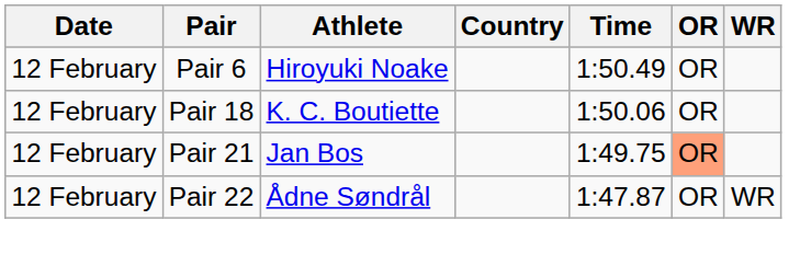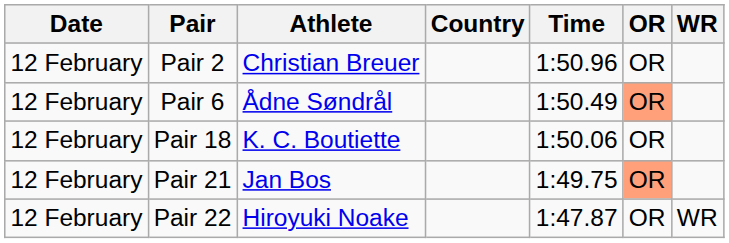+ row: 12 February | Pair 2 | Christian Breuer | 1:50.96 | OR
Pair 6 | Athlete: Hiroyuki Noake -> Ådne Søndrål
Pair 6 | OR: no background -> lightsalmon background
Pair 22 | Athlete: Ådne Søndrål -> Hiroyuki Noake
